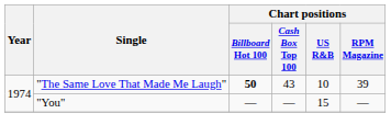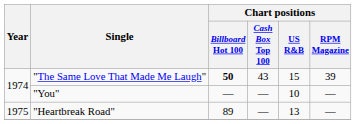"The Same Love That Made Me Laugh" | Chart positions / US R&B: 10 -> 15
"You" | Chart positions / US R&B: 15 -> 10
+ row: 1975 | "Heartbreak Road" | 89 | — | 13 | —
